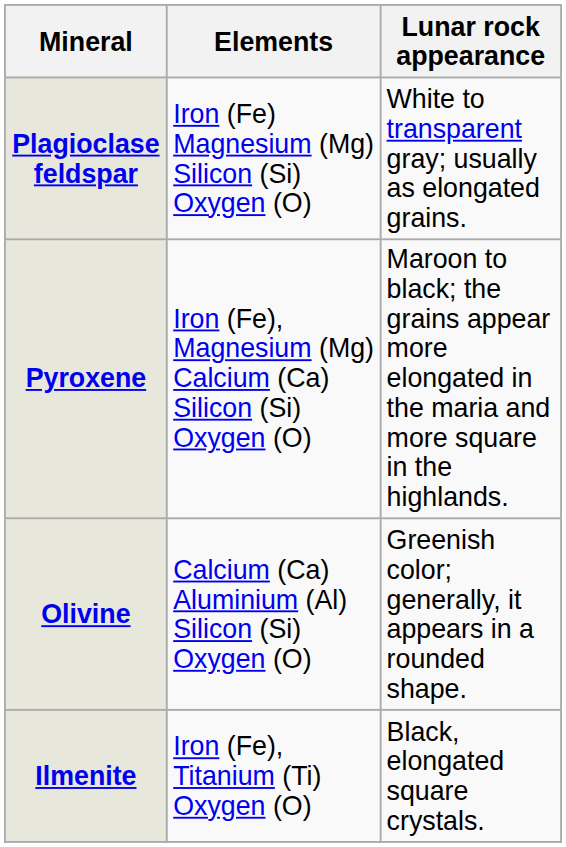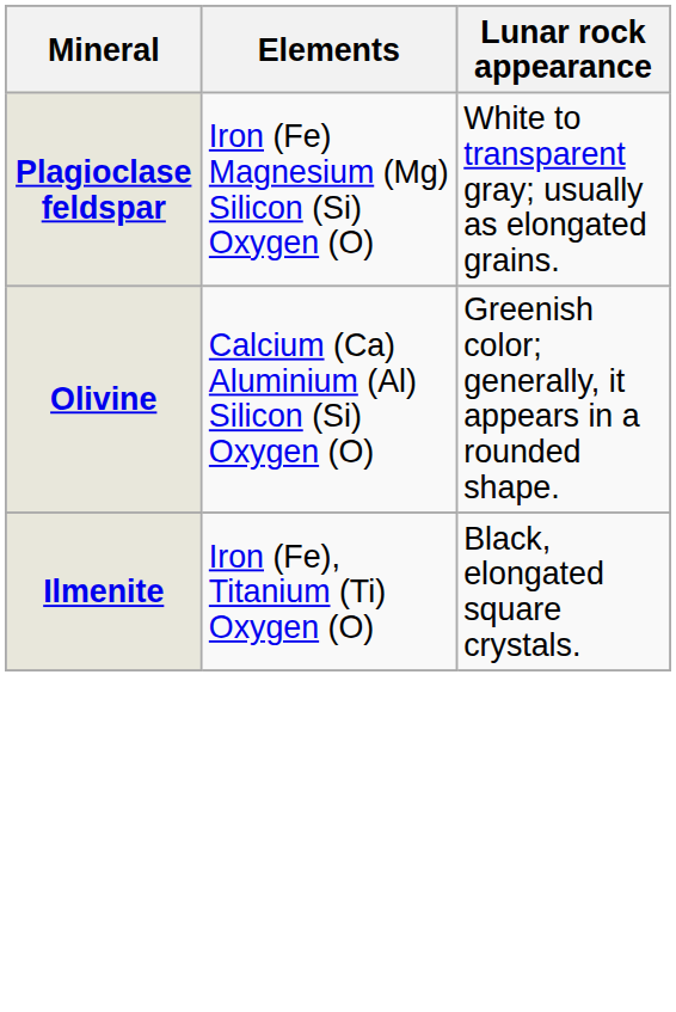- row: Pyroxene | Iron (Fe), Magnesium (Mg) Calcium (Ca) Silicon (Si) Oxygen (O) | Maroon to black; the grains appear more elongated in the maria and more square in the highlands.
